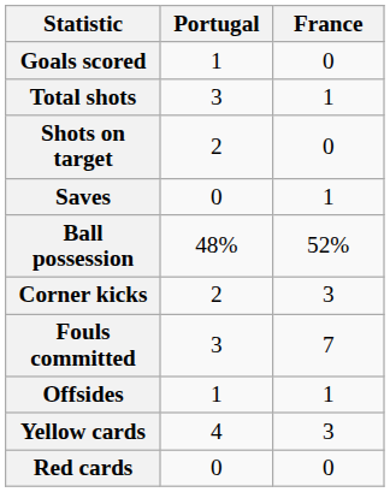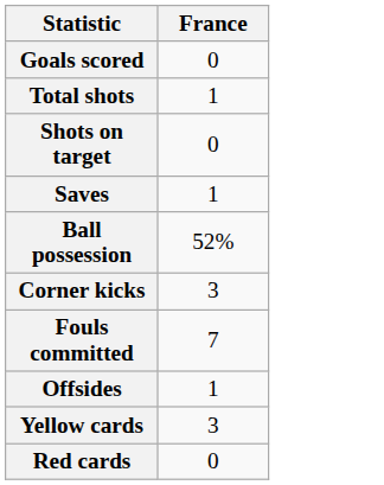- column: Portugal | 1 | 3 | 2 | 0 | 48% | 2 | 3 | 1 | 4 | 0
